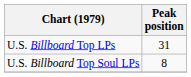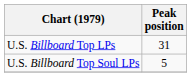U.S. Billboard Top Soul LPs | Peak position: 8 -> 5
